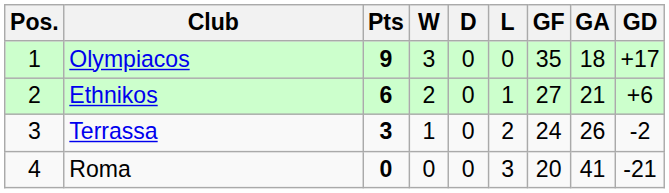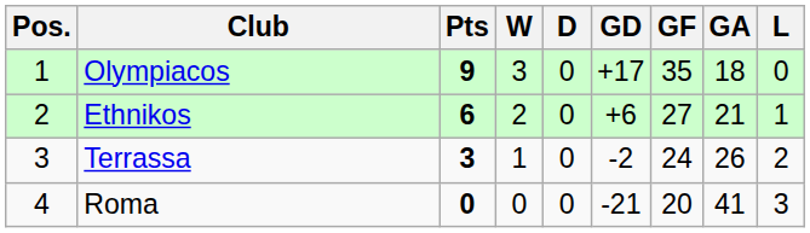columns swapped: L <-> GD
